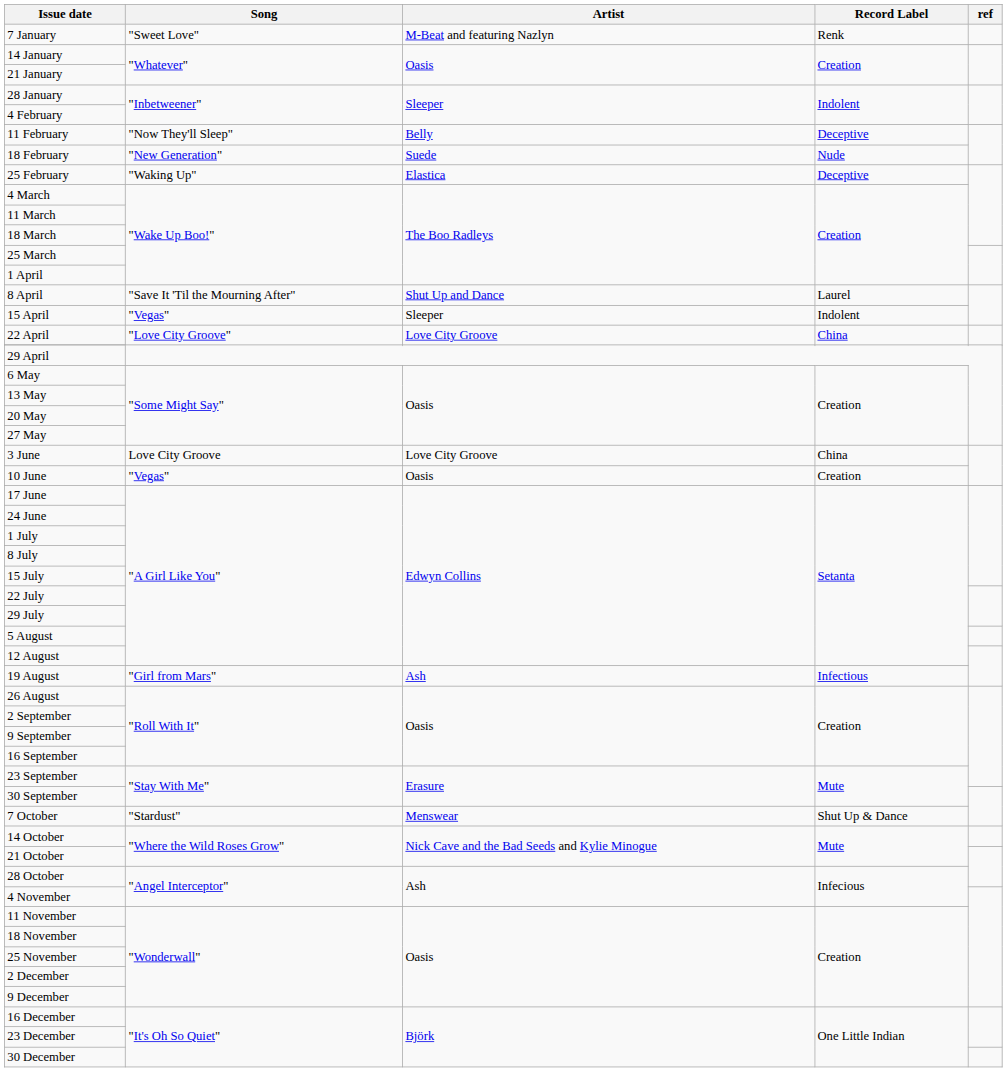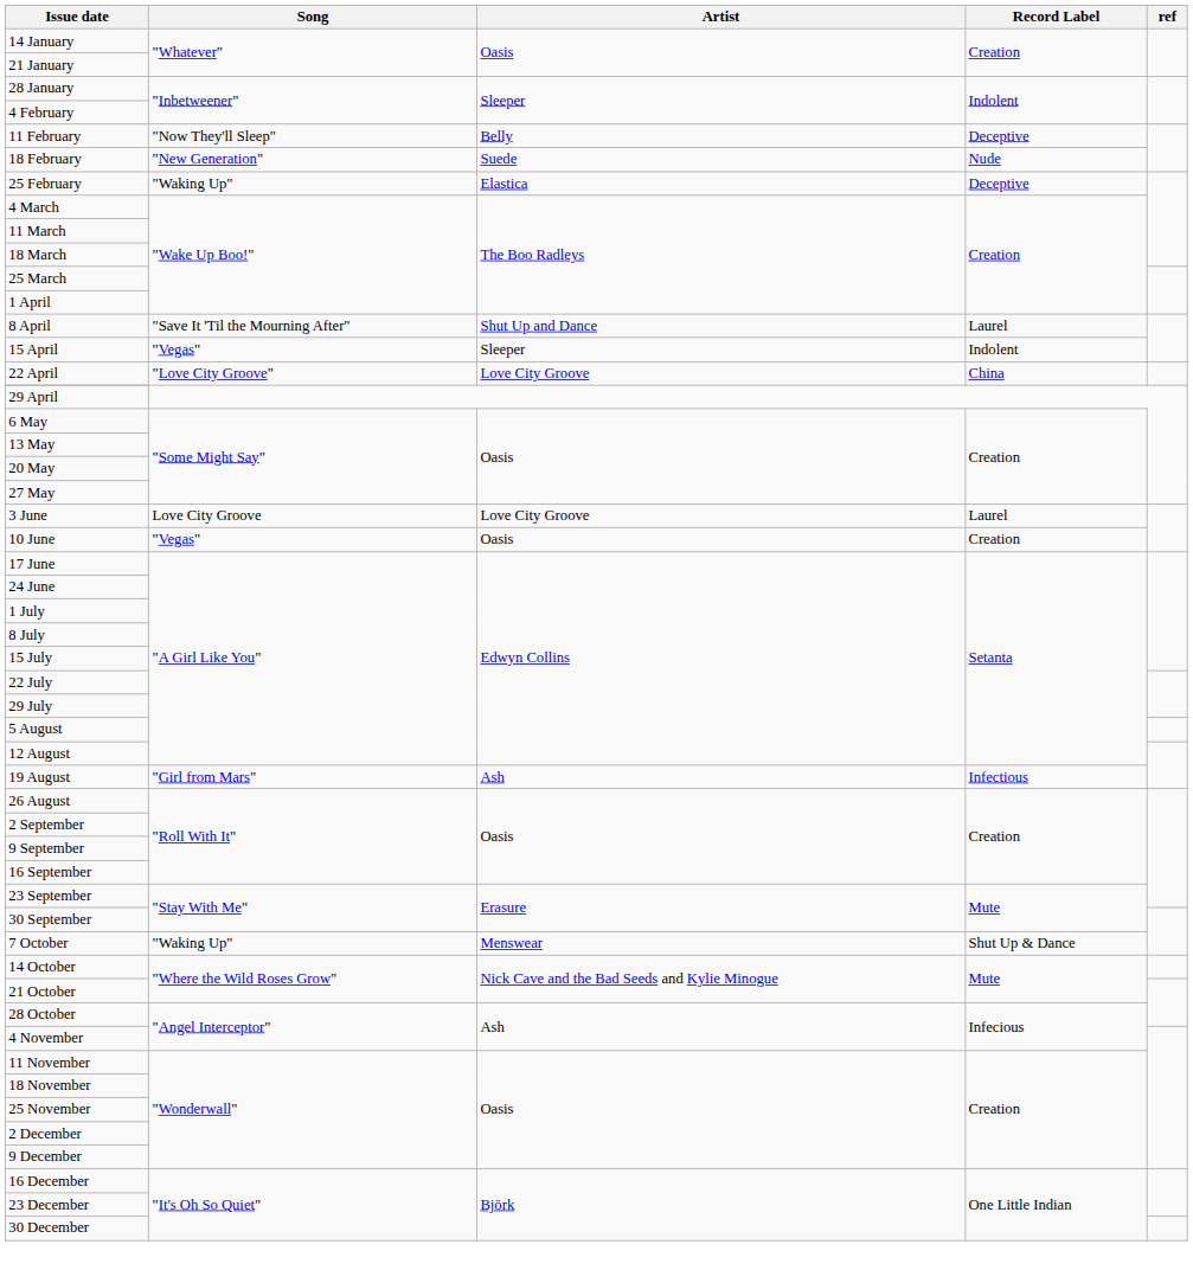- row: 7 January | "Sweet Love" | M-Beat and featuring Nazlyn | Renk
3 June | Record Label: China -> Laurel
7 October | Song: "Stardust" -> "Waking Up"
